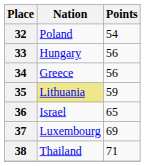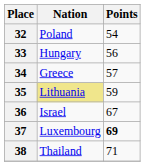34 | Points: 56 -> 57
36 | Points: 65 -> 67
37 | Points: normal -> bold
